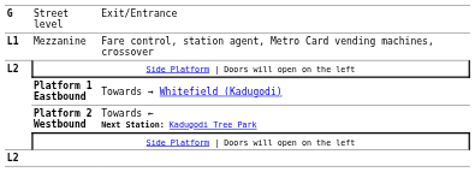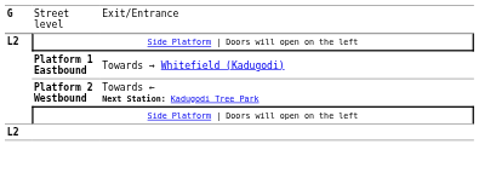- row: L1 | Mezzanine | Fare control, station agent, Metro Card vending machines, crossover
